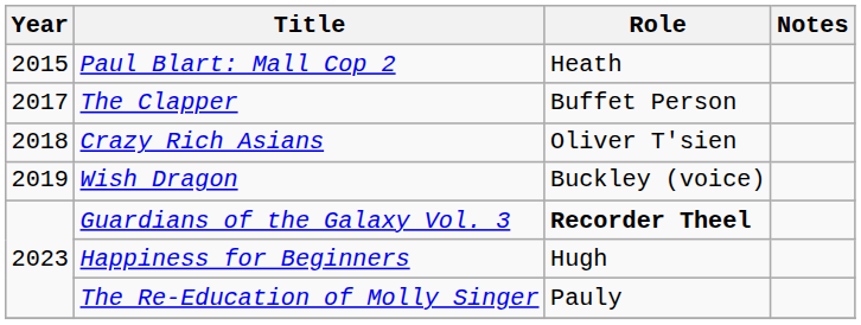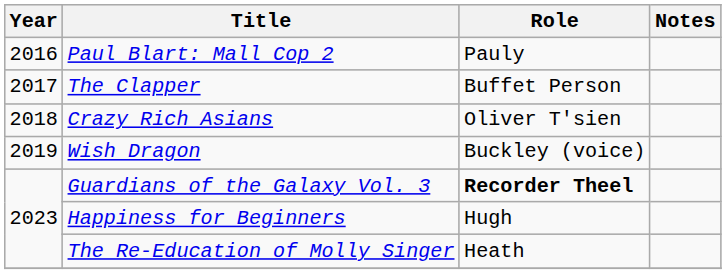Paul Blart: Mall Cop 2 | Year: 2015 -> 2016
Paul Blart: Mall Cop 2 | Role: Heath -> Pauly
The Re-Education of Molly Singer | Role: Pauly -> Heath
